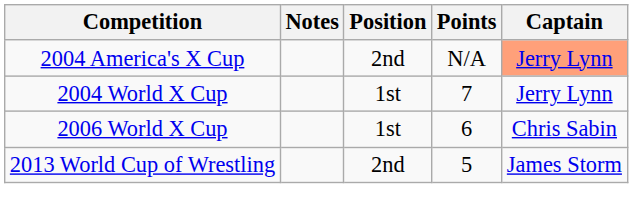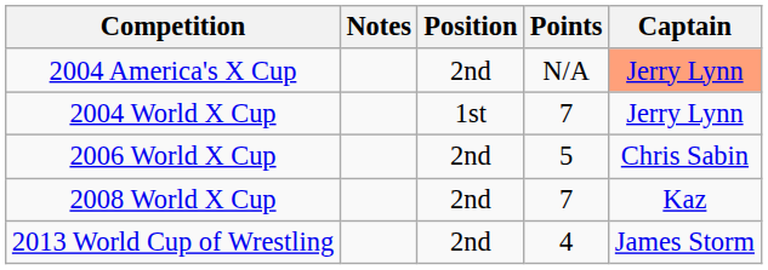2006 World X Cup | Position: 1st -> 2nd
2006 World X Cup | Points: 6 -> 5
+ row: 2008 World X Cup | 2nd | 7 | Kaz
2013 World Cup of Wrestling | Points: 5 -> 4
